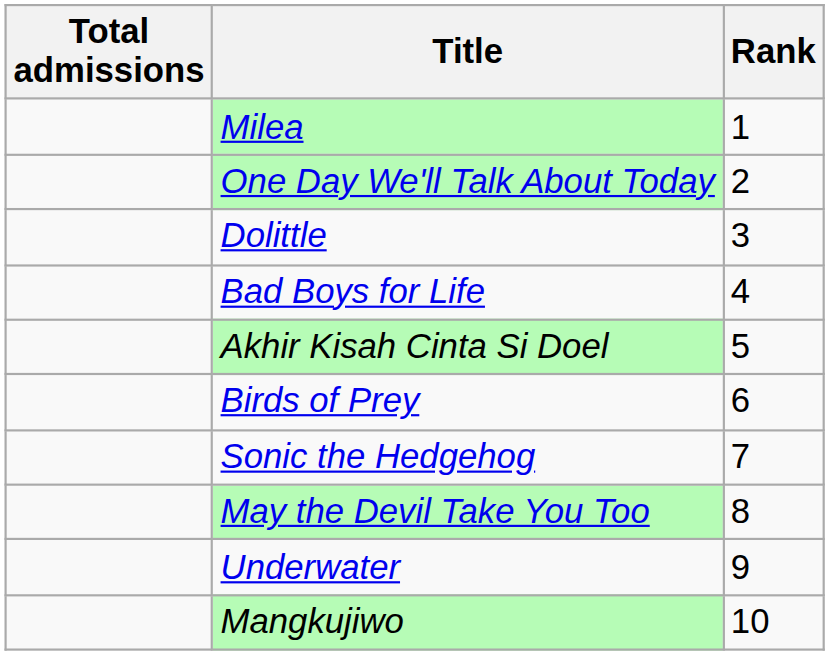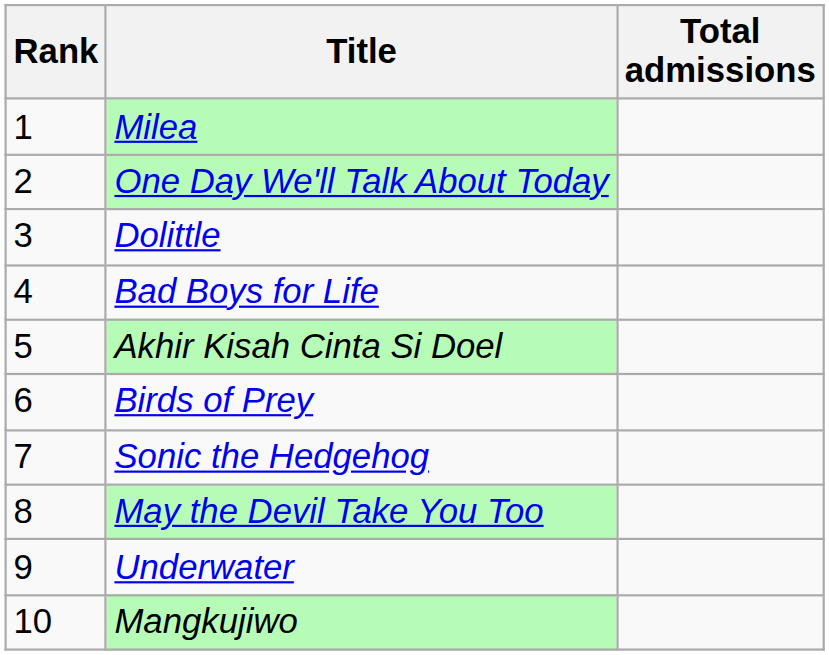columns swapped: Rank <-> Total admissions
